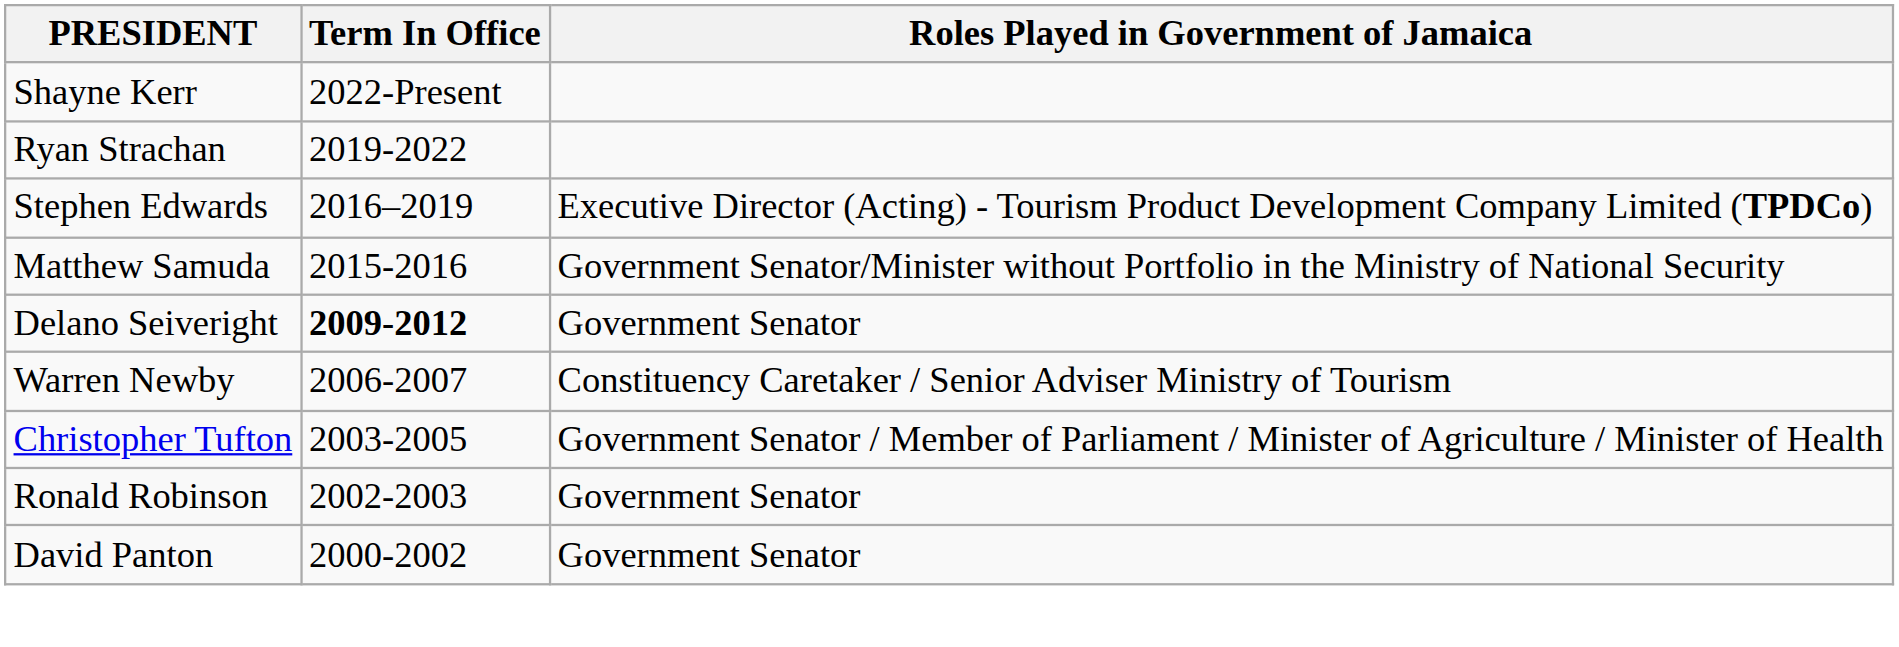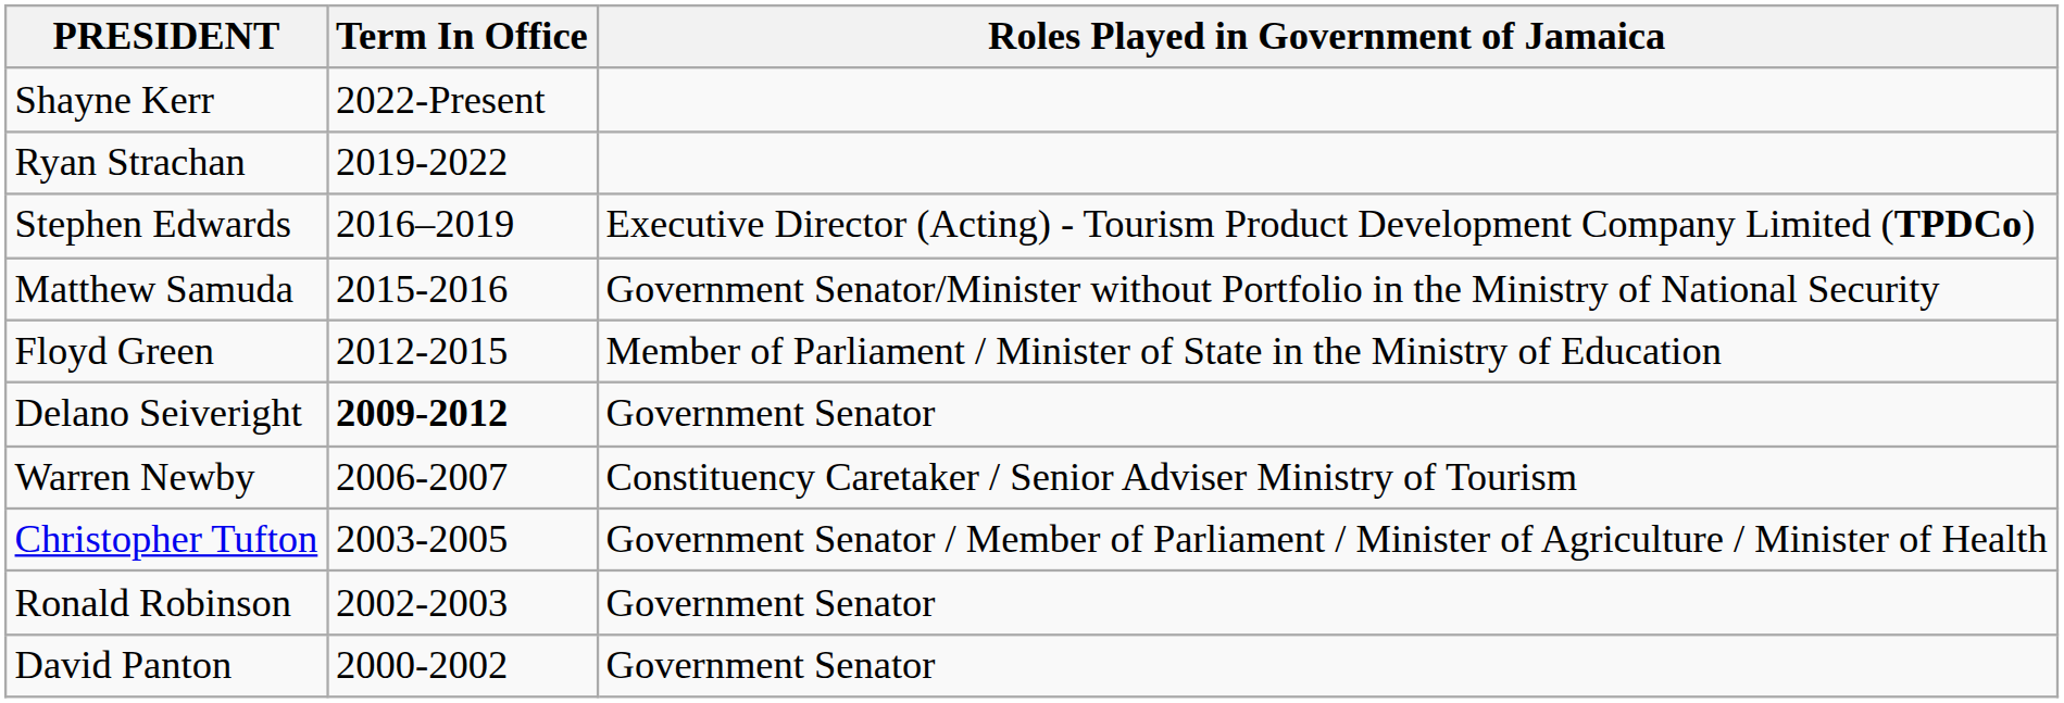+ row: Floyd Green | 2012-2015 | Member of Parliament / Minister of State in the Ministry of Education
